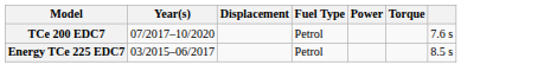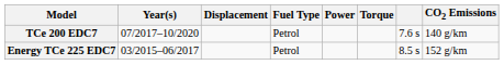+ column: CO2 Emissions | 140 g/km | 152 g/km
